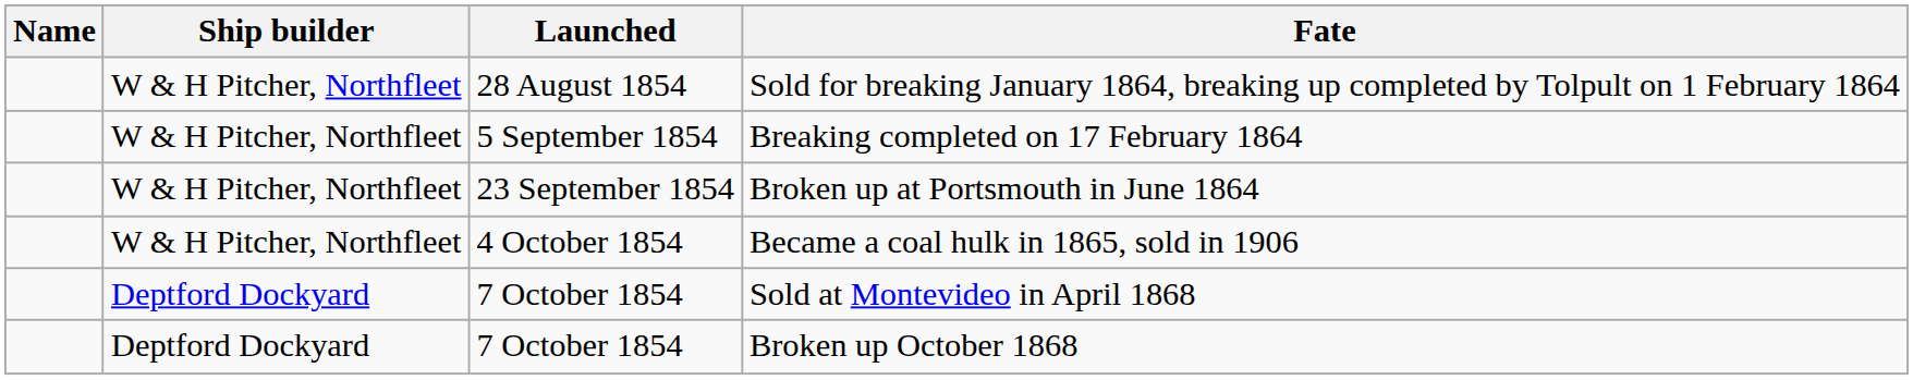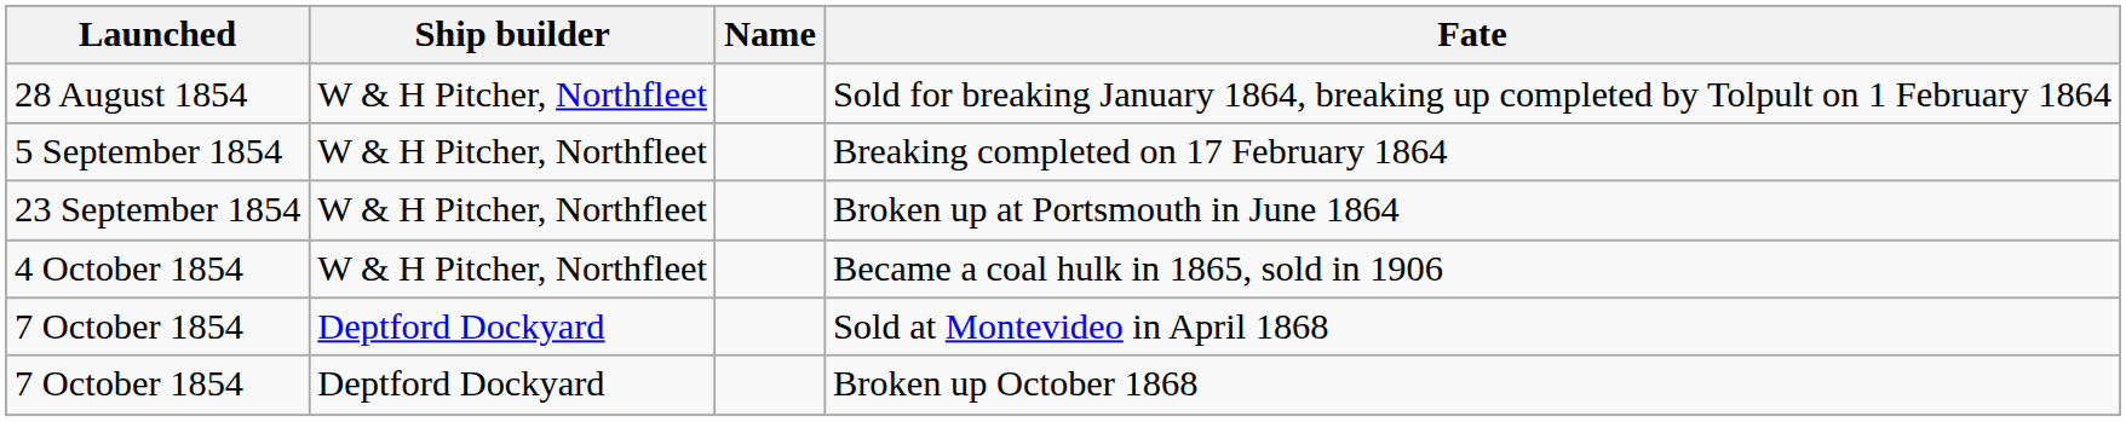columns swapped: Name <-> Launched
